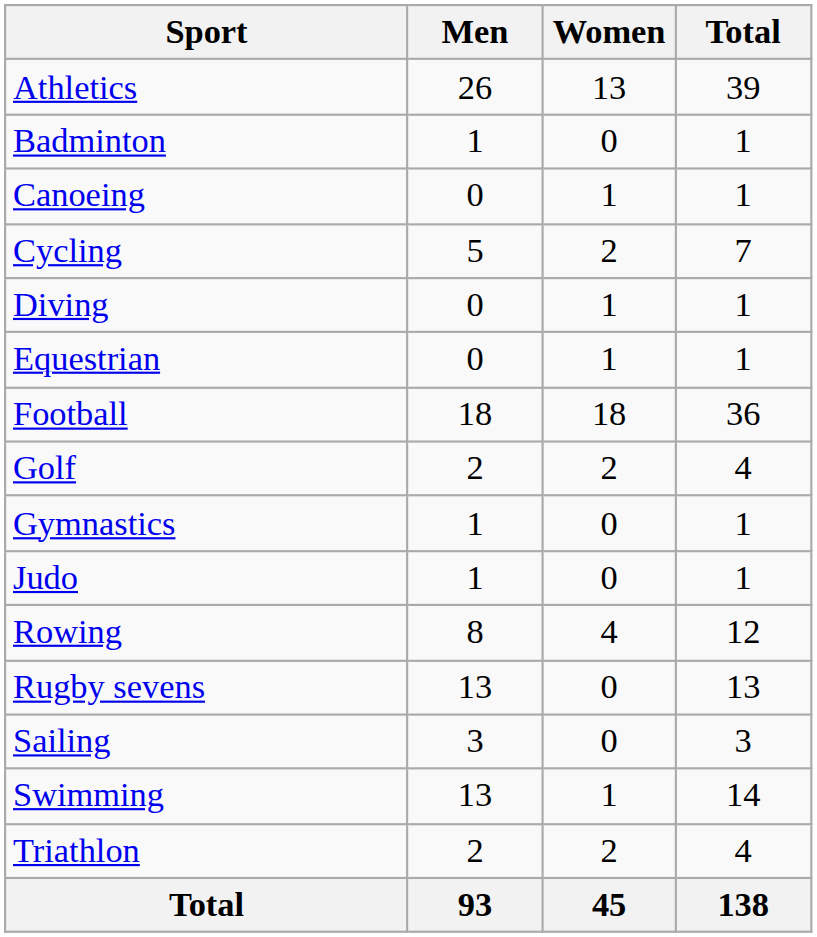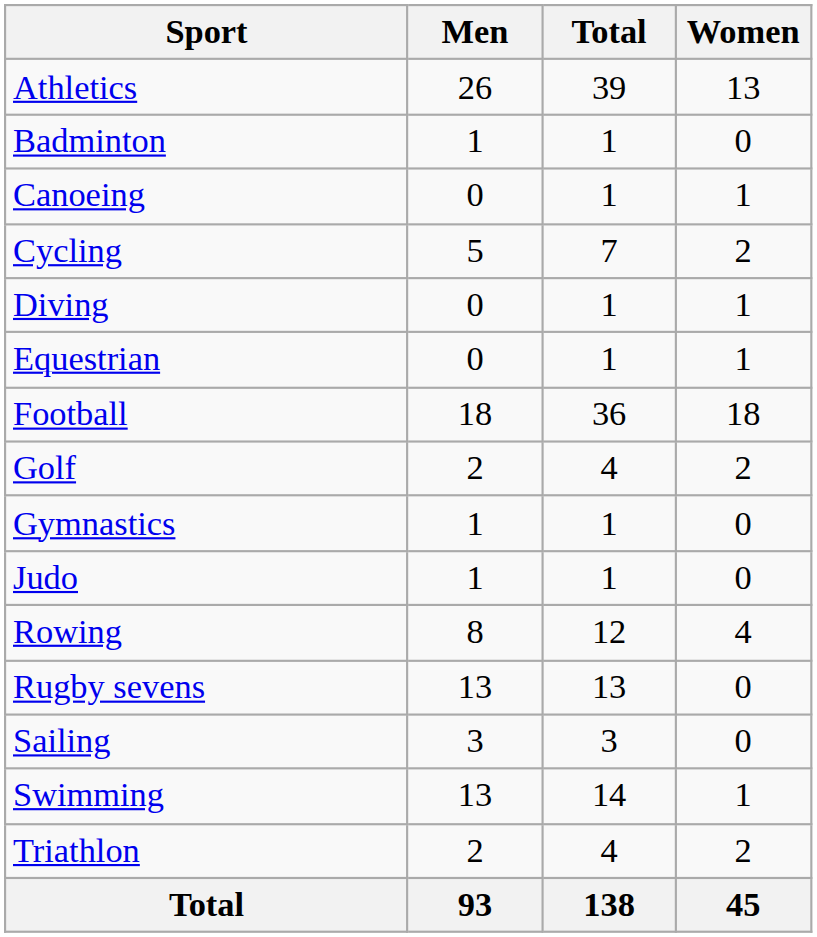columns swapped: Women <-> Total
